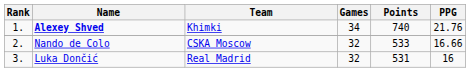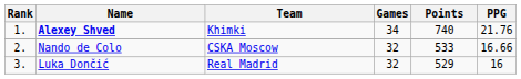Luka Dončić | Points: 531 -> 529
